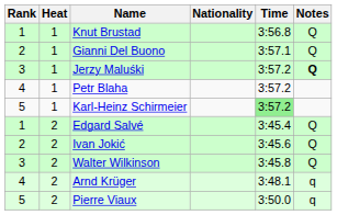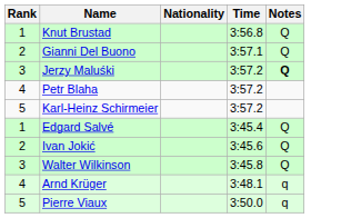- column: Heat | 1 | 1 | 1 | 1 | 1 | 2 | 2 | 2 | 2 | 2
Karl-Heinz Schirmeier | Time: lightgreen background -> no background
